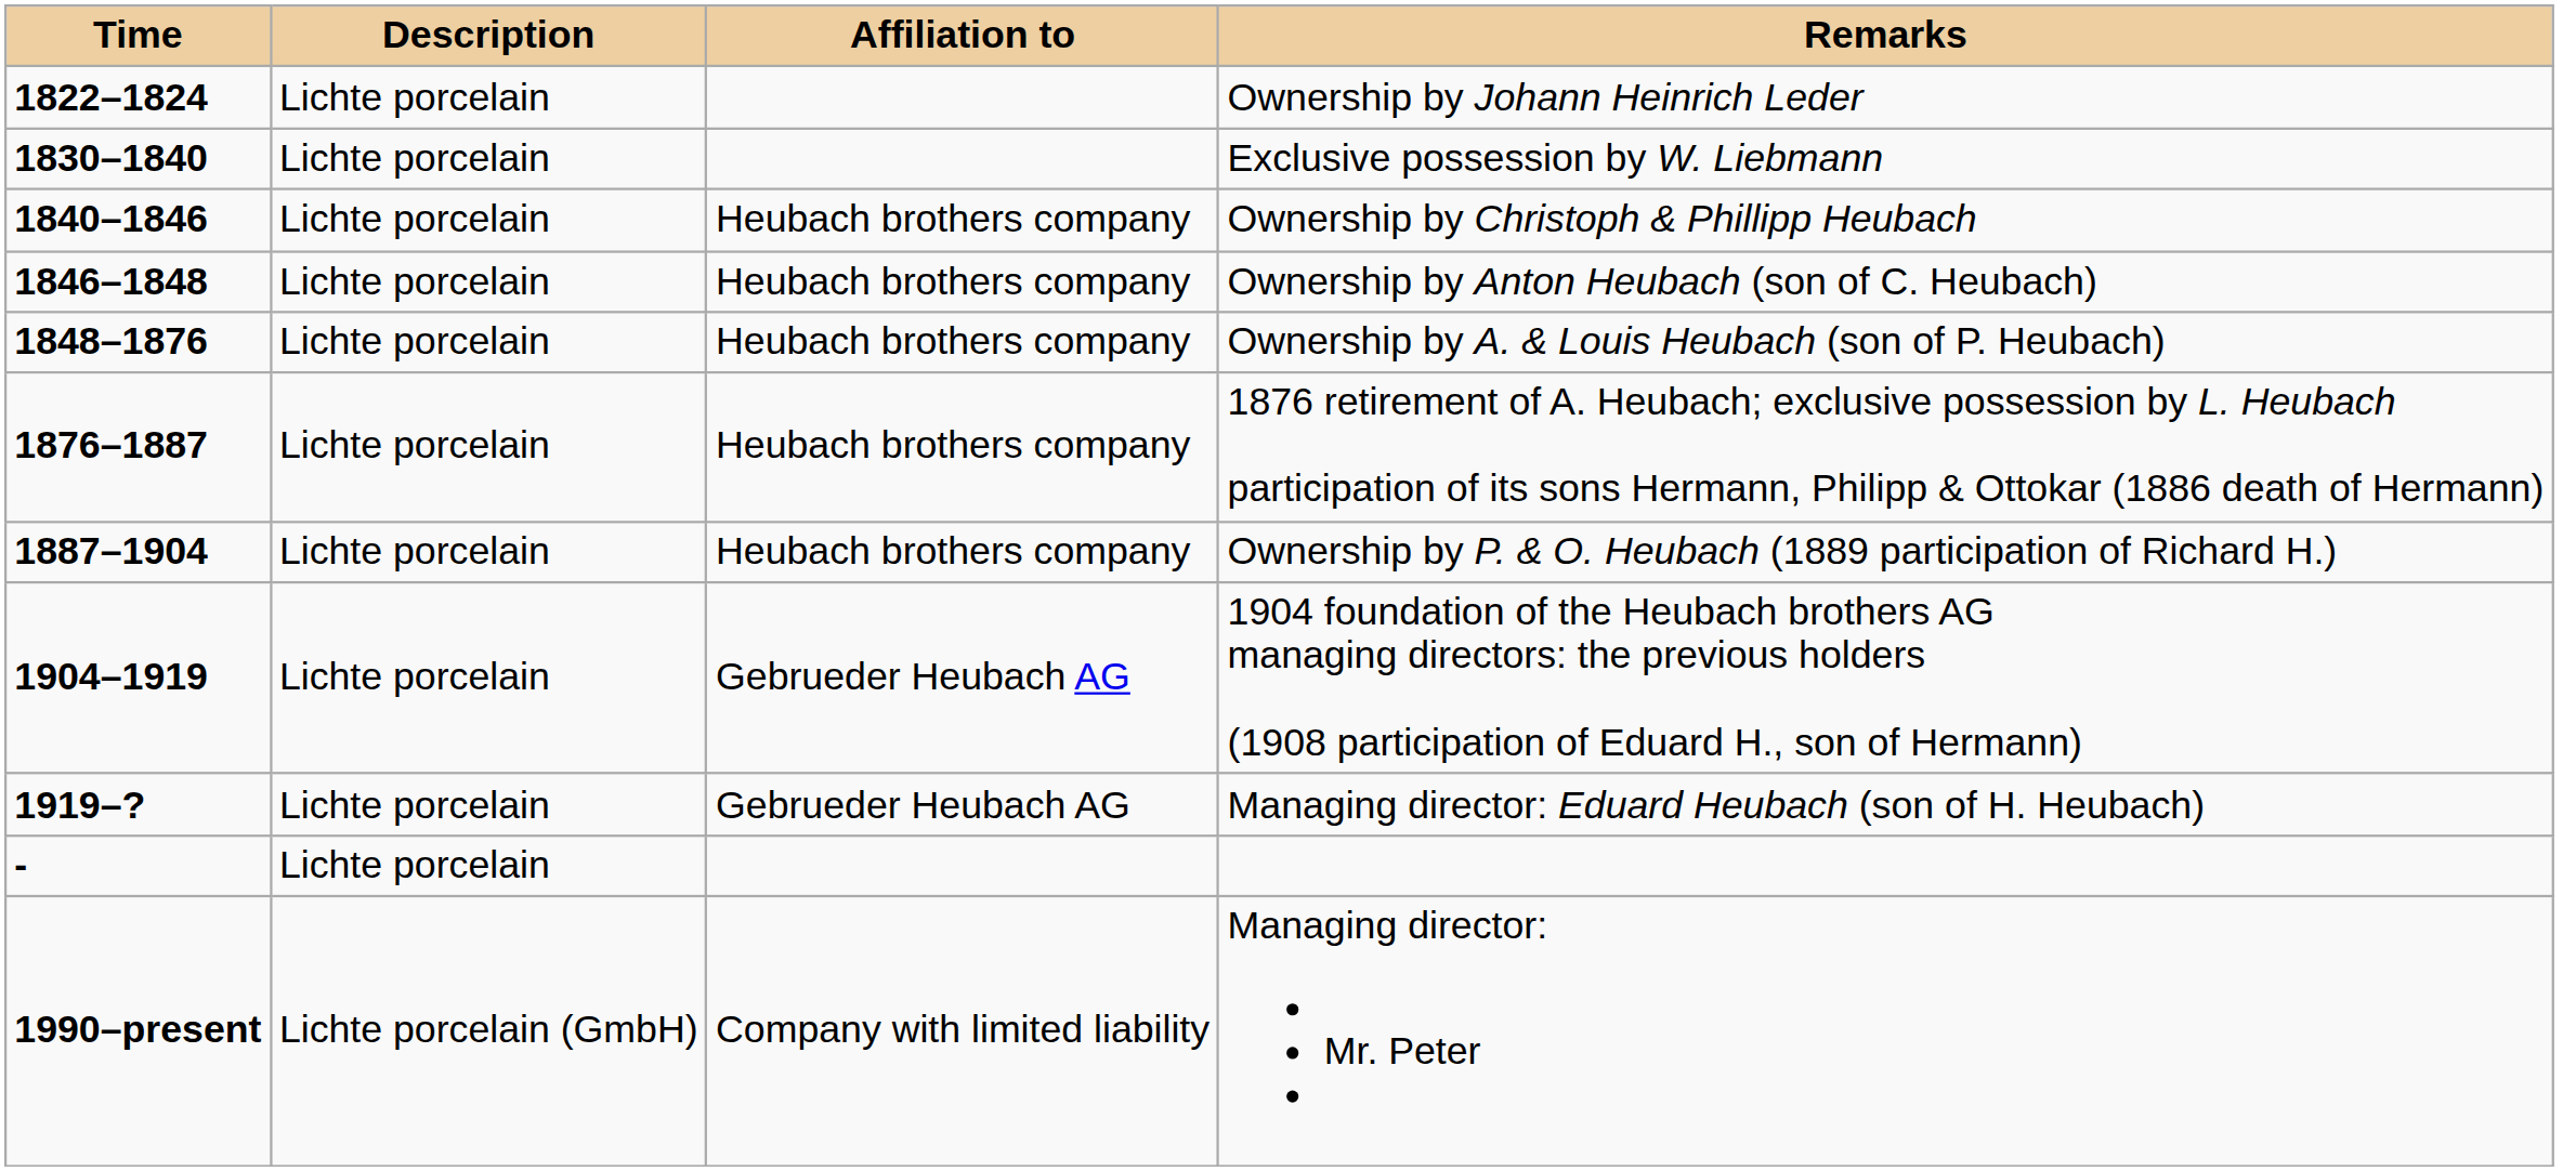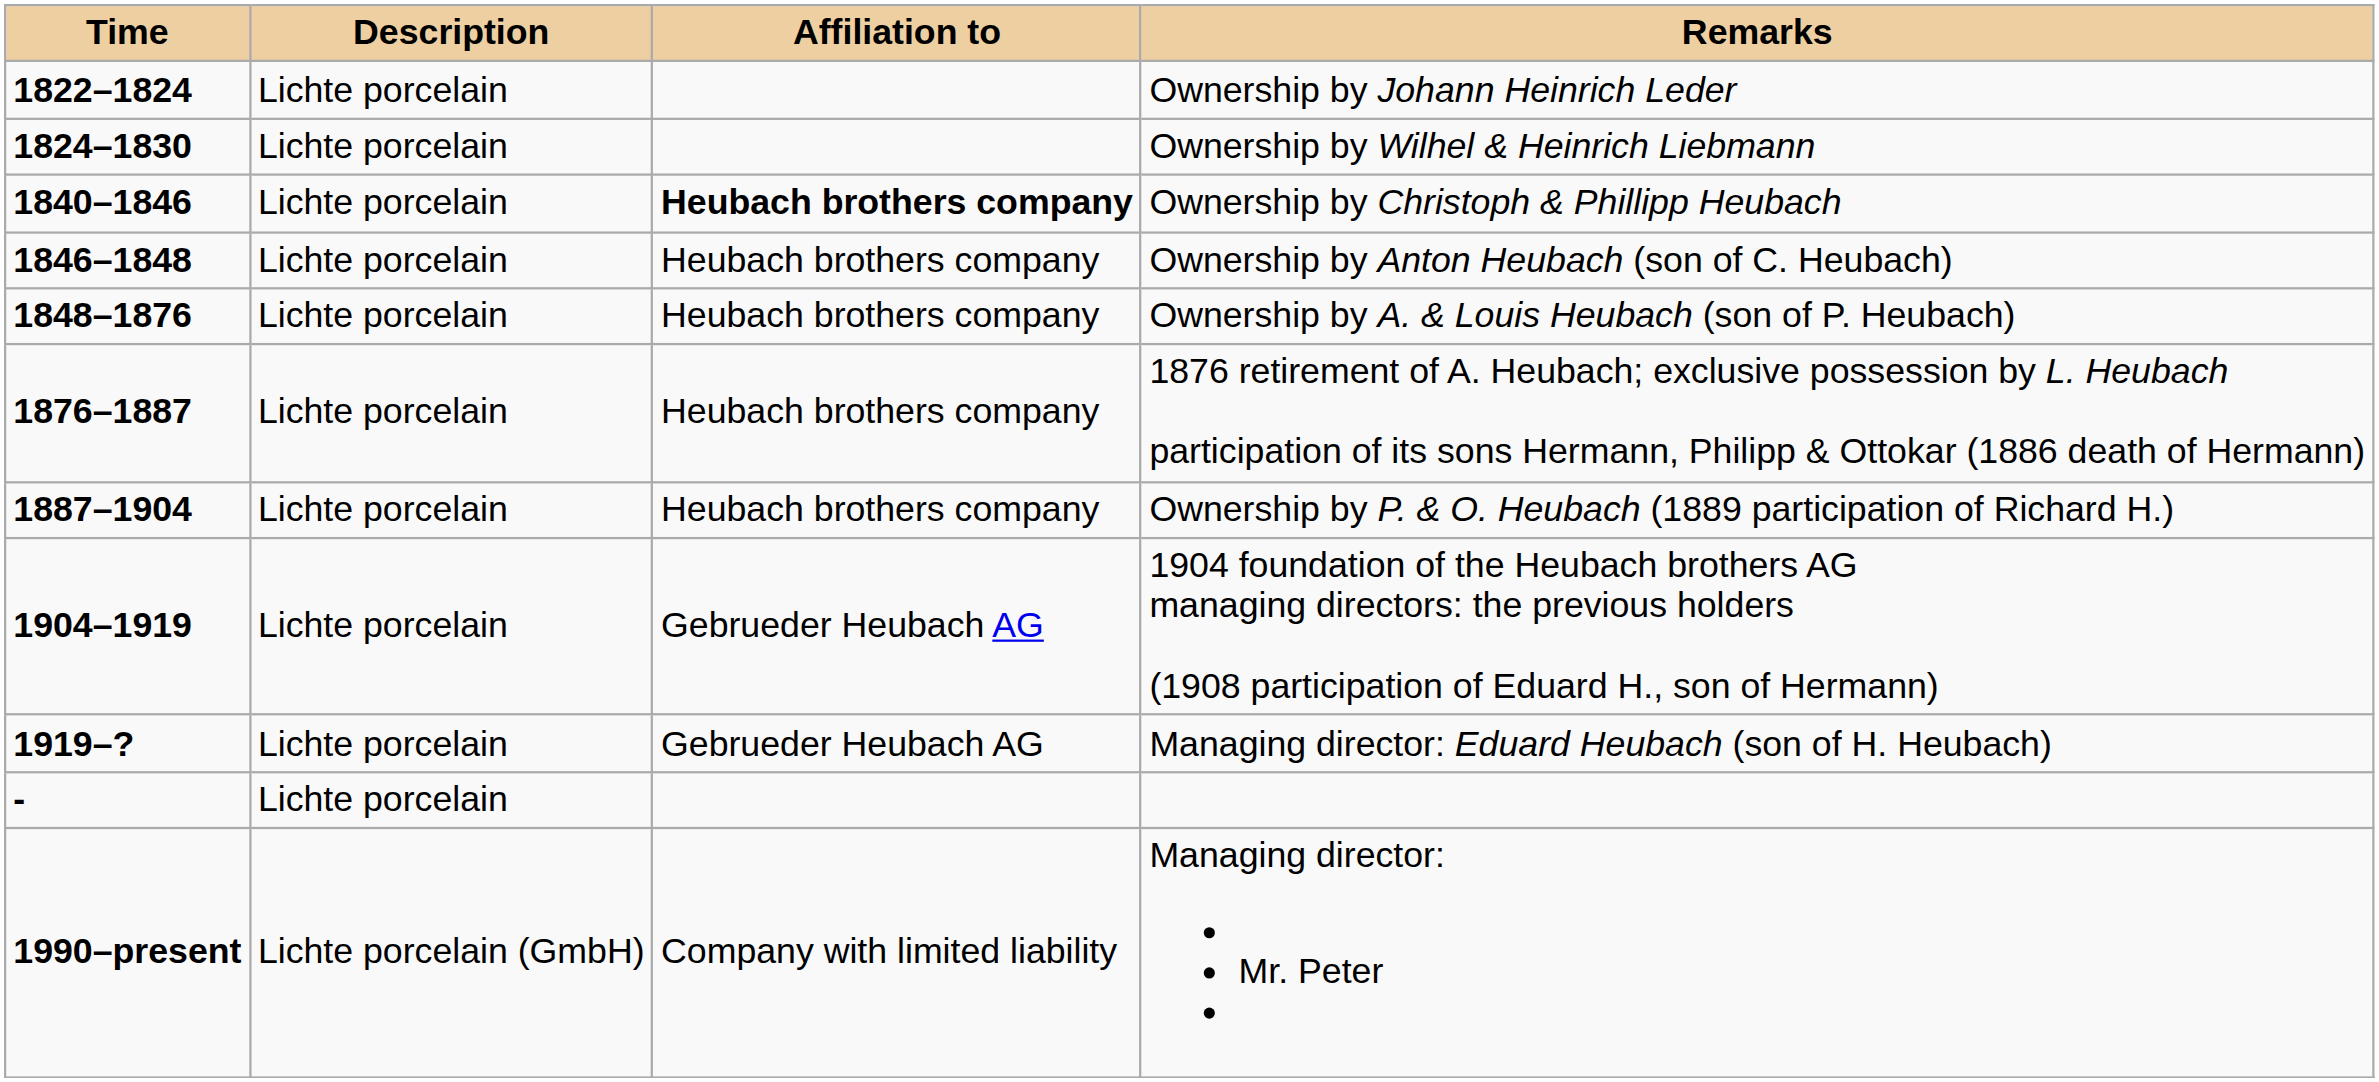+ row: 1824–1830 | Lichte porcelain | Ownership by Wilhel & Heinrich Liebmann
- row: 1830–1840 | Lichte porcelain | Exclusive possession by W. Liebmann
Ownership by Christoph & Phillipp Heubach | Affiliation to: normal -> bold
